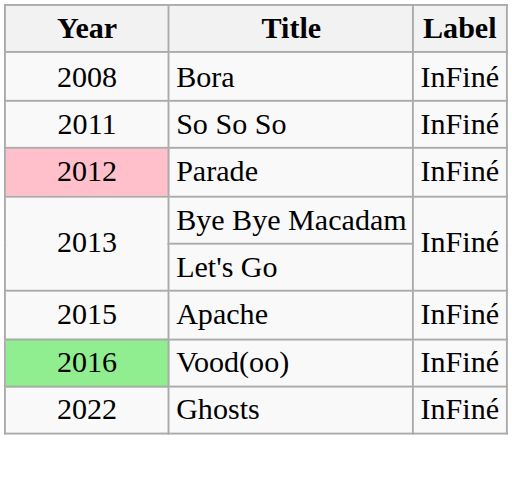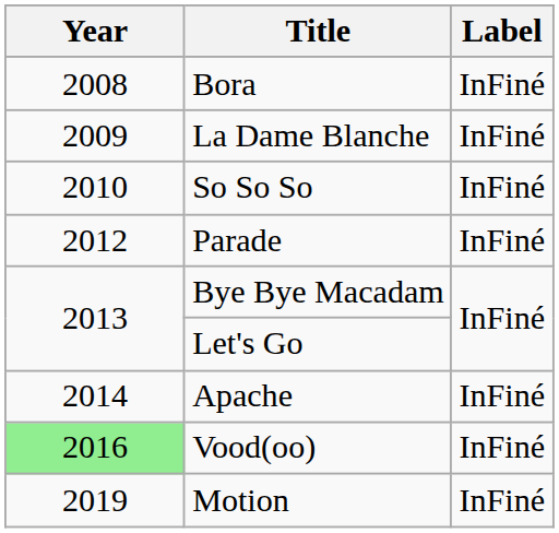+ row: 2009 | La Dame Blanche | InFiné
So So So | Year: 2011 -> 2010
Parade | Year: pink background -> no background
Apache | Year: 2015 -> 2014
+ row: 2019 | Motion | InFiné
- row: 2022 | Ghosts | InFiné
